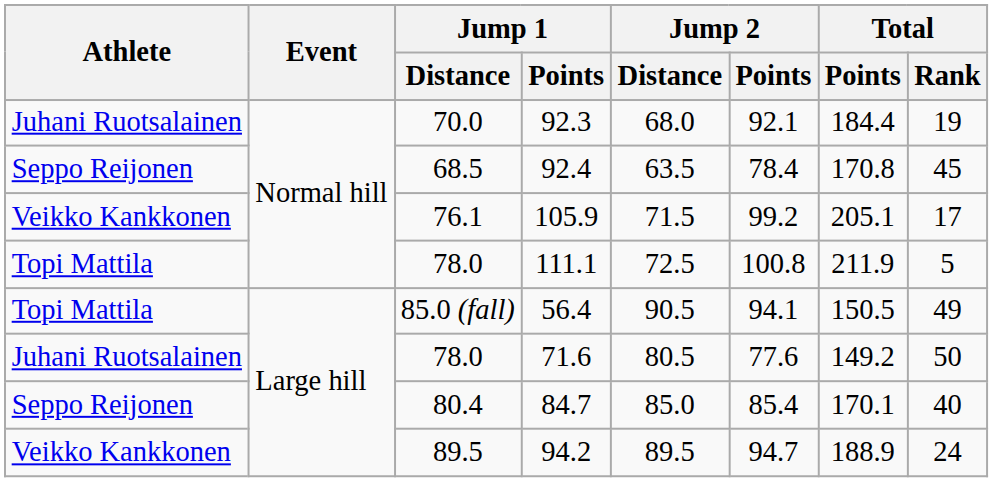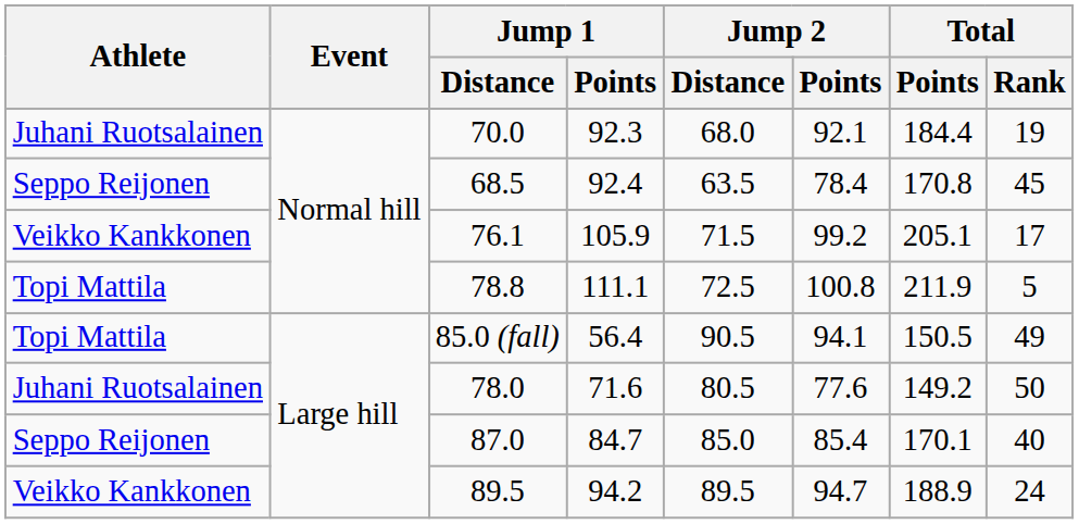111.1 | Jump 1 / Distance: 78.0 -> 78.8
84.7 | Jump 1 / Distance: 80.4 -> 87.0
